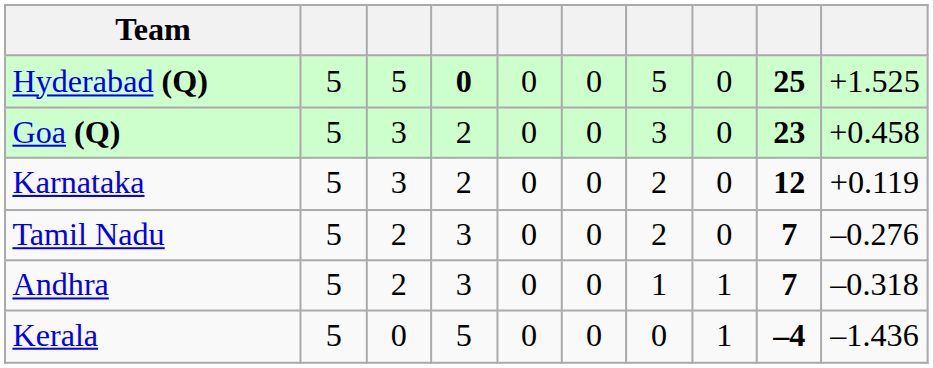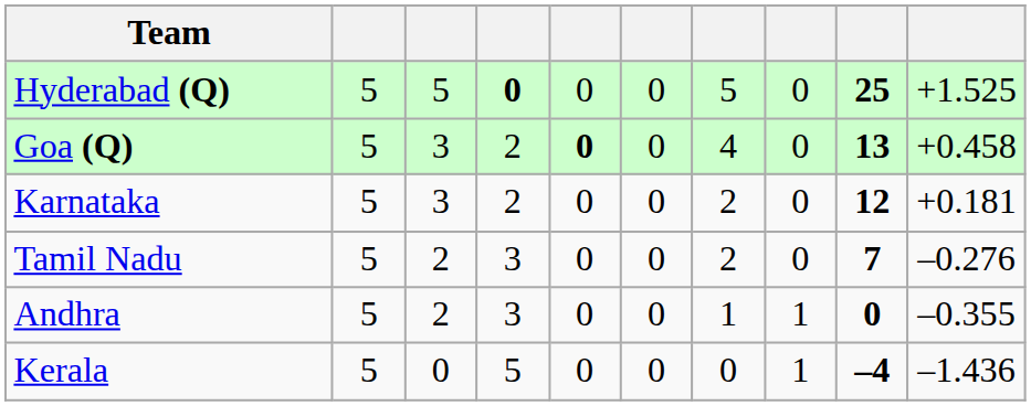Goa (Q) | column 5: normal -> bold
Goa (Q) | column 7: 3 -> 4
Goa (Q) | column 9: 23 -> 13
Karnataka | column 10: +0.119 -> +0.181
Andhra | column 9: 7 -> 0
Andhra | column 10: –0.318 -> –0.355
